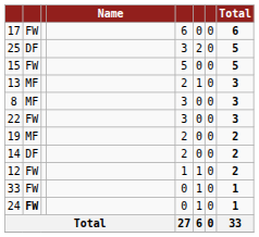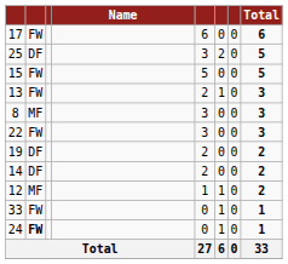13 | column 2: MF -> FW
19 | column 2: MF -> DF
12 | column 2: FW -> MF
